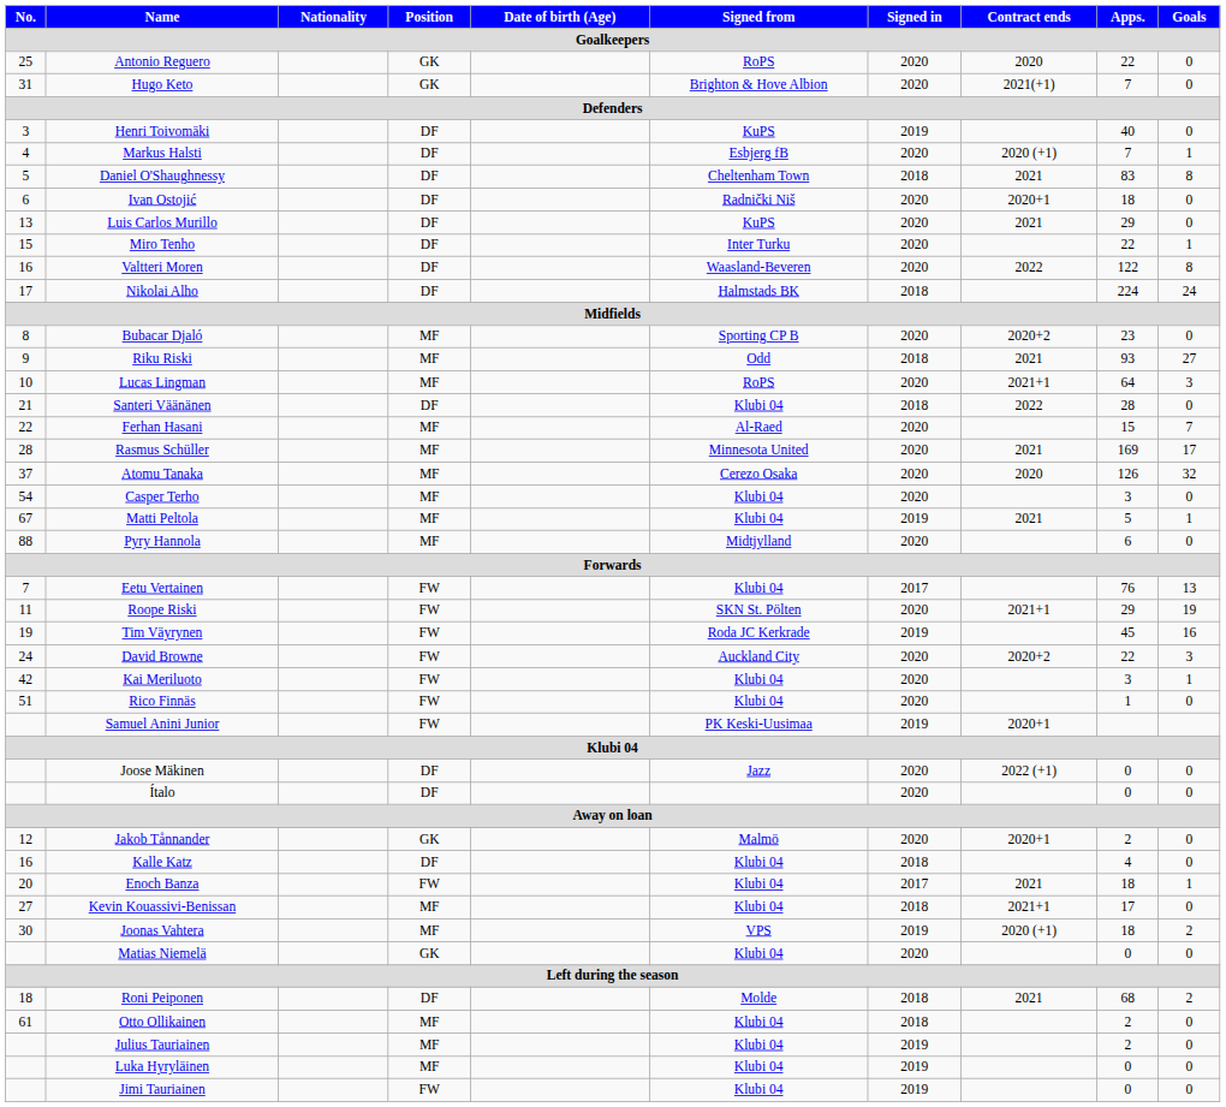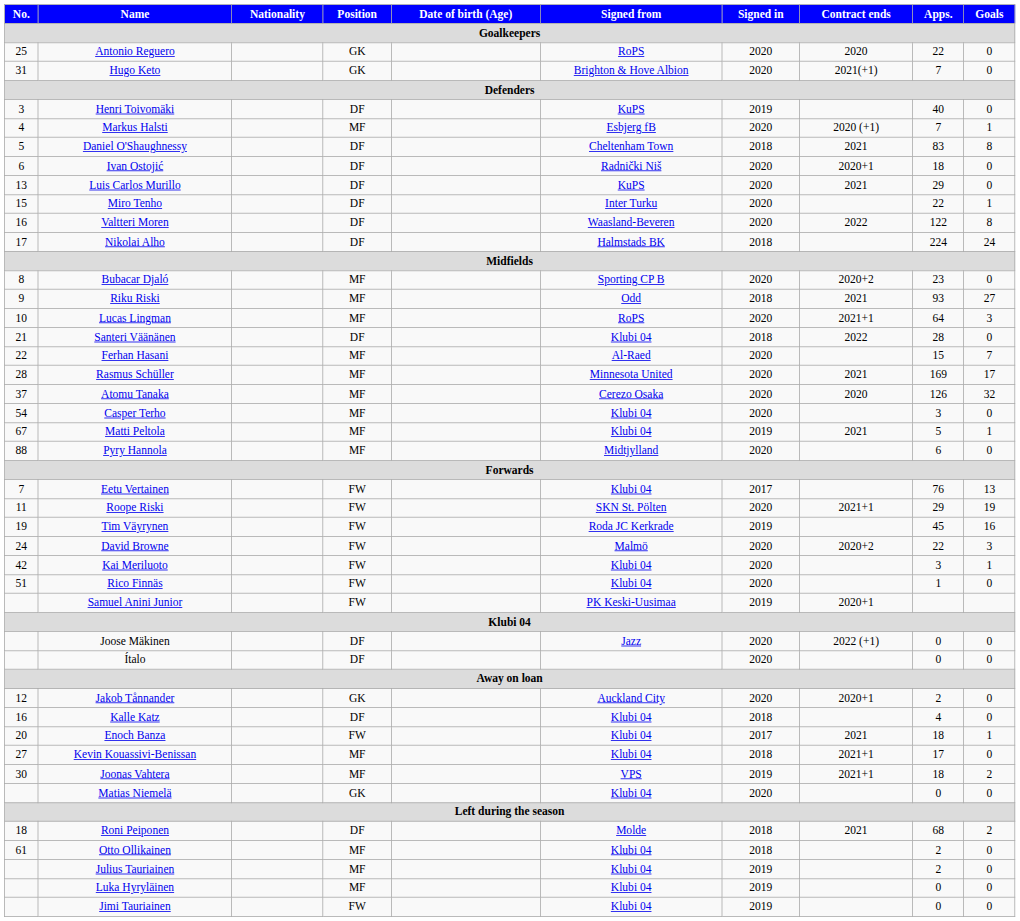Markus Halsti | Position: DF -> MF
David Browne | Signed from: Auckland City -> Malmö
Jakob Tånnander | Signed from: Malmö -> Auckland City
Joonas Vahtera | Contract ends: 2020 (+1) -> 2021+1
